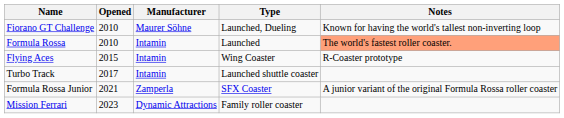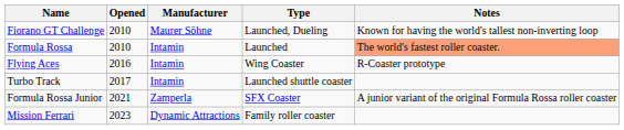Flying Aces | Opened: 2015 -> 2016
